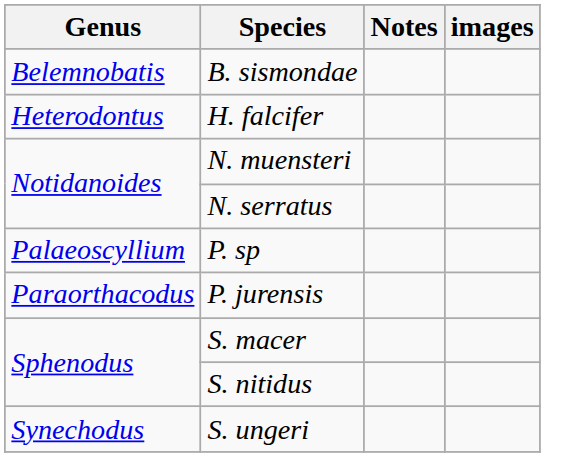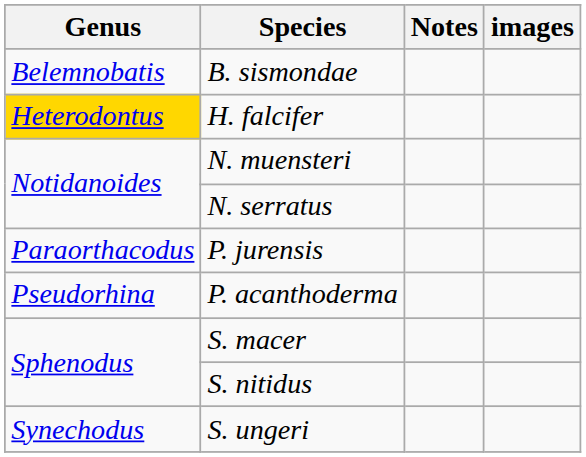H. falcifer | Genus: no background -> gold background
- row: Palaeoscyllium | P. sp
+ row: Pseudorhina | P. acanthoderma
